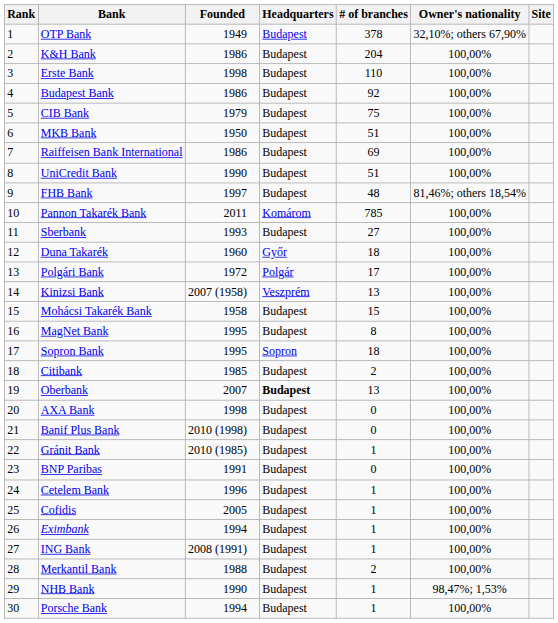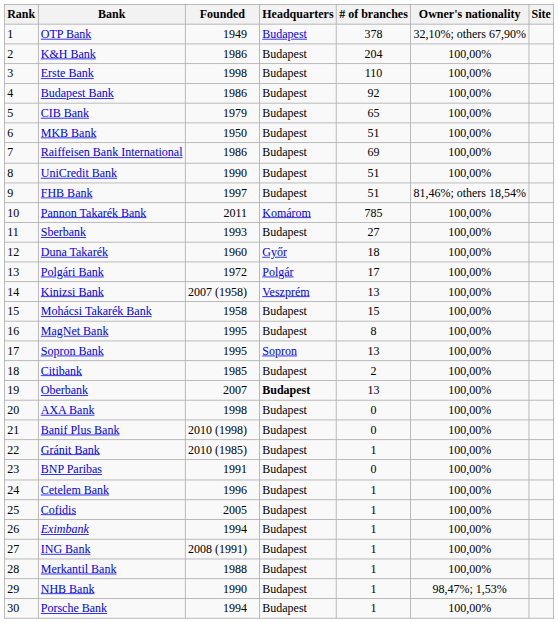CIB Bank | # of branches: 75 -> 65
FHB Bank | # of branches: 48 -> 51
Sopron Bank | # of branches: 18 -> 13
Merkantil Bank | # of branches: 2 -> 1
